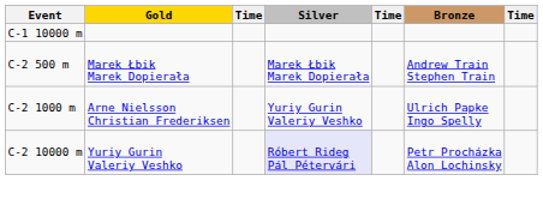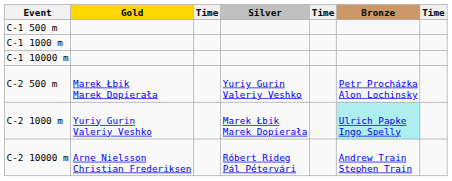+ row: C-1 500 m
+ row: C-1 1000 m
C-2 500 m | Silver: Marek Łbik Marek Dopierała -> Yuriy Gurin Valeriy Veshko
C-2 500 m | Bronze: Andrew Train Stephen Train -> Petr Procházka Alon Lochinsky
C-2 1000 m | Gold: Arne Nielsson Christian Frederiksen -> Yuriy Gurin Valeriy Veshko
C-2 1000 m | Silver: Yuriy Gurin Valeriy Veshko -> Marek Łbik Marek Dopierała
C-2 1000 m | Bronze: no background -> paleturquoise background
C-2 10000 m | Gold: Yuriy Gurin Valeriy Veshko -> Arne Nielsson Christian Frederiksen
C-2 10000 m | Silver: lavender background -> no background
C-2 10000 m | Bronze: Petr Procházka Alon Lochinsky -> Andrew Train Stephen Train
